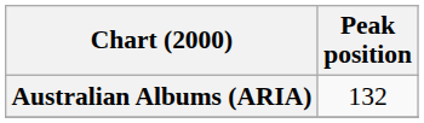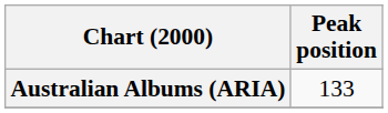Australian Albums (ARIA) | Peak position: 132 -> 133
